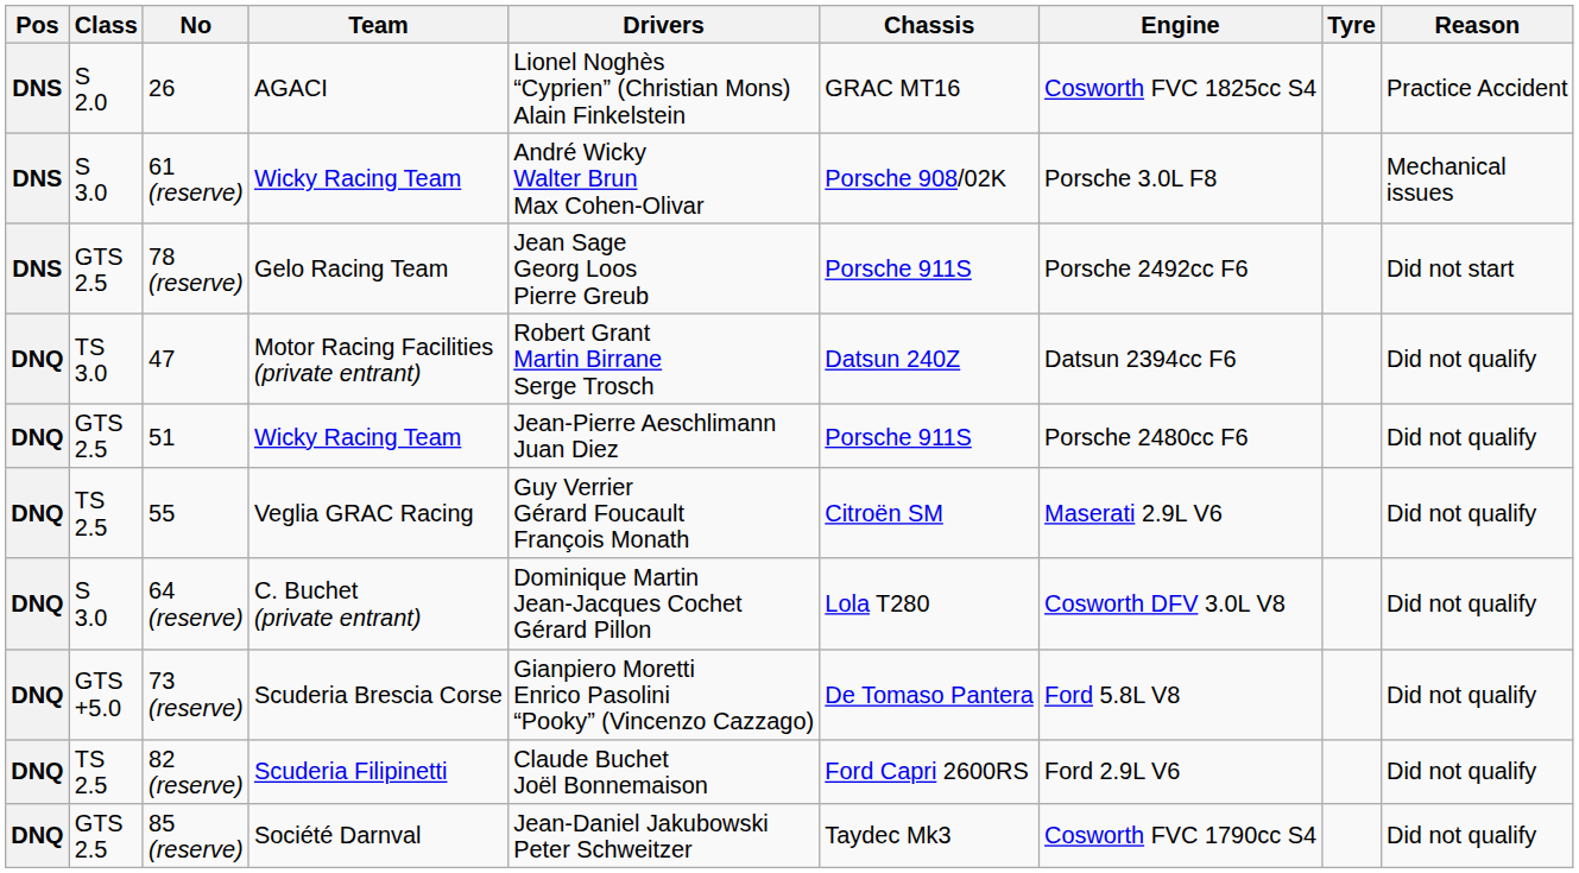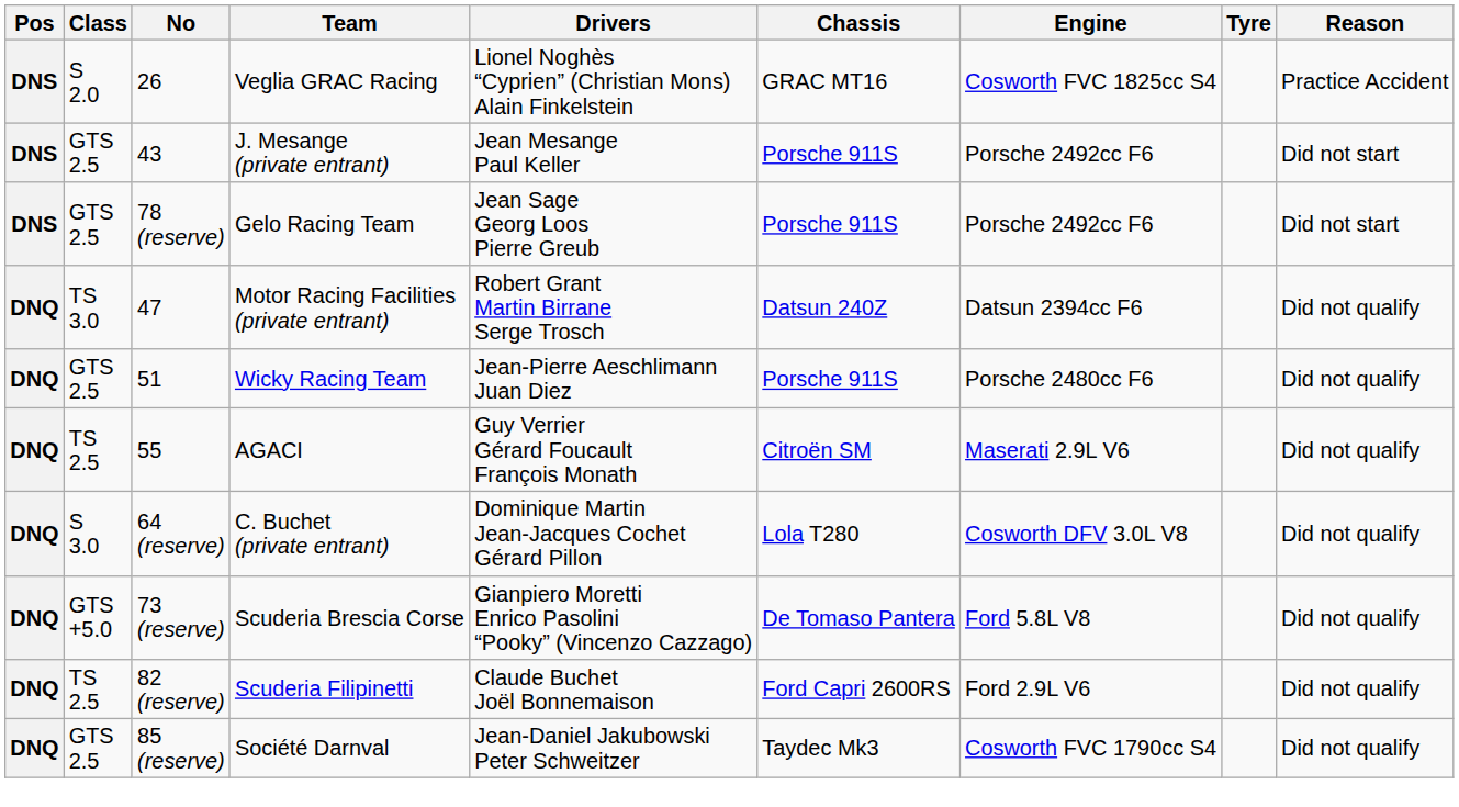26 | Team: AGACI -> Veglia GRAC Racing
+ row: DNS | GTS 2.5 | 43 | J. Mesange (private entrant) | Jean Mesange Paul Keller | Porsche 911S | Porsche 2492cc F6 | Did not start
- row: DNS | S 3.0 | 61 (reserve) | Wicky Racing Team | André Wicky Walter Brun Max Cohen-Olivar | Porsche 908/02K | Porsche 3.0L F8 | Mechanical issues
55 | Team: Veglia GRAC Racing -> AGACI
